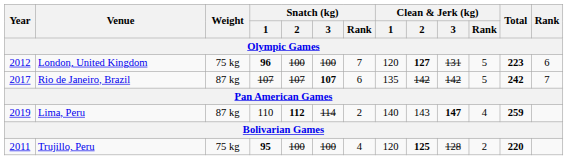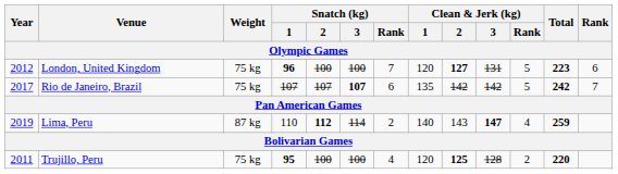Rio de Janeiro, Brazil | Weight: 87 kg -> 75 kg
